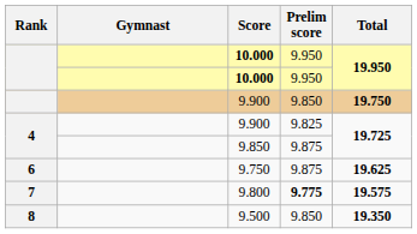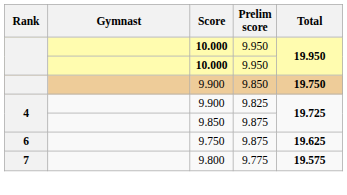9.800 | Prelim score: bold -> normal
- row: 8 | 9.500 | 9.850 | 19.350
